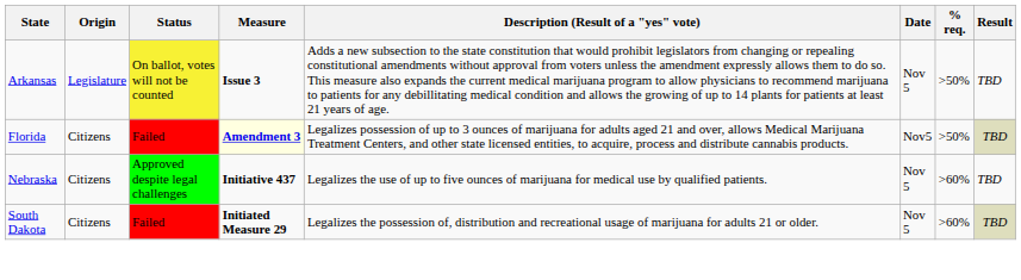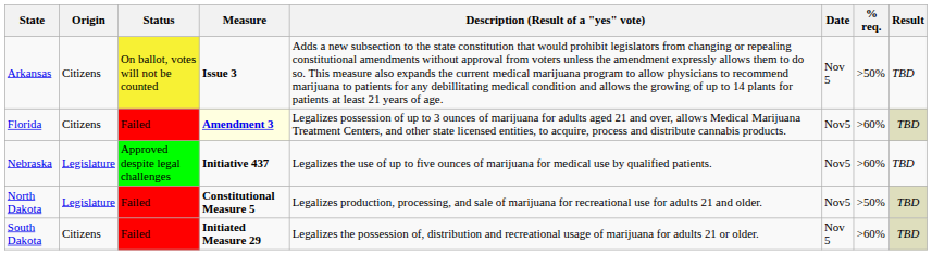Arkansas | Origin: Legislature -> Citizens
Florida | % req.: >50% -> >60%
Nebraska | Origin: Citizens -> Legislature
Nebraska | Date: Nov 5 -> Nov5
+ row: North Dakota | Legislature | Failed | Constitutional Measure 5 | Legalizes production, processing, and sale of marijuana for recreational use for adults 21 and older. | Nov5 | >50% | TBD
